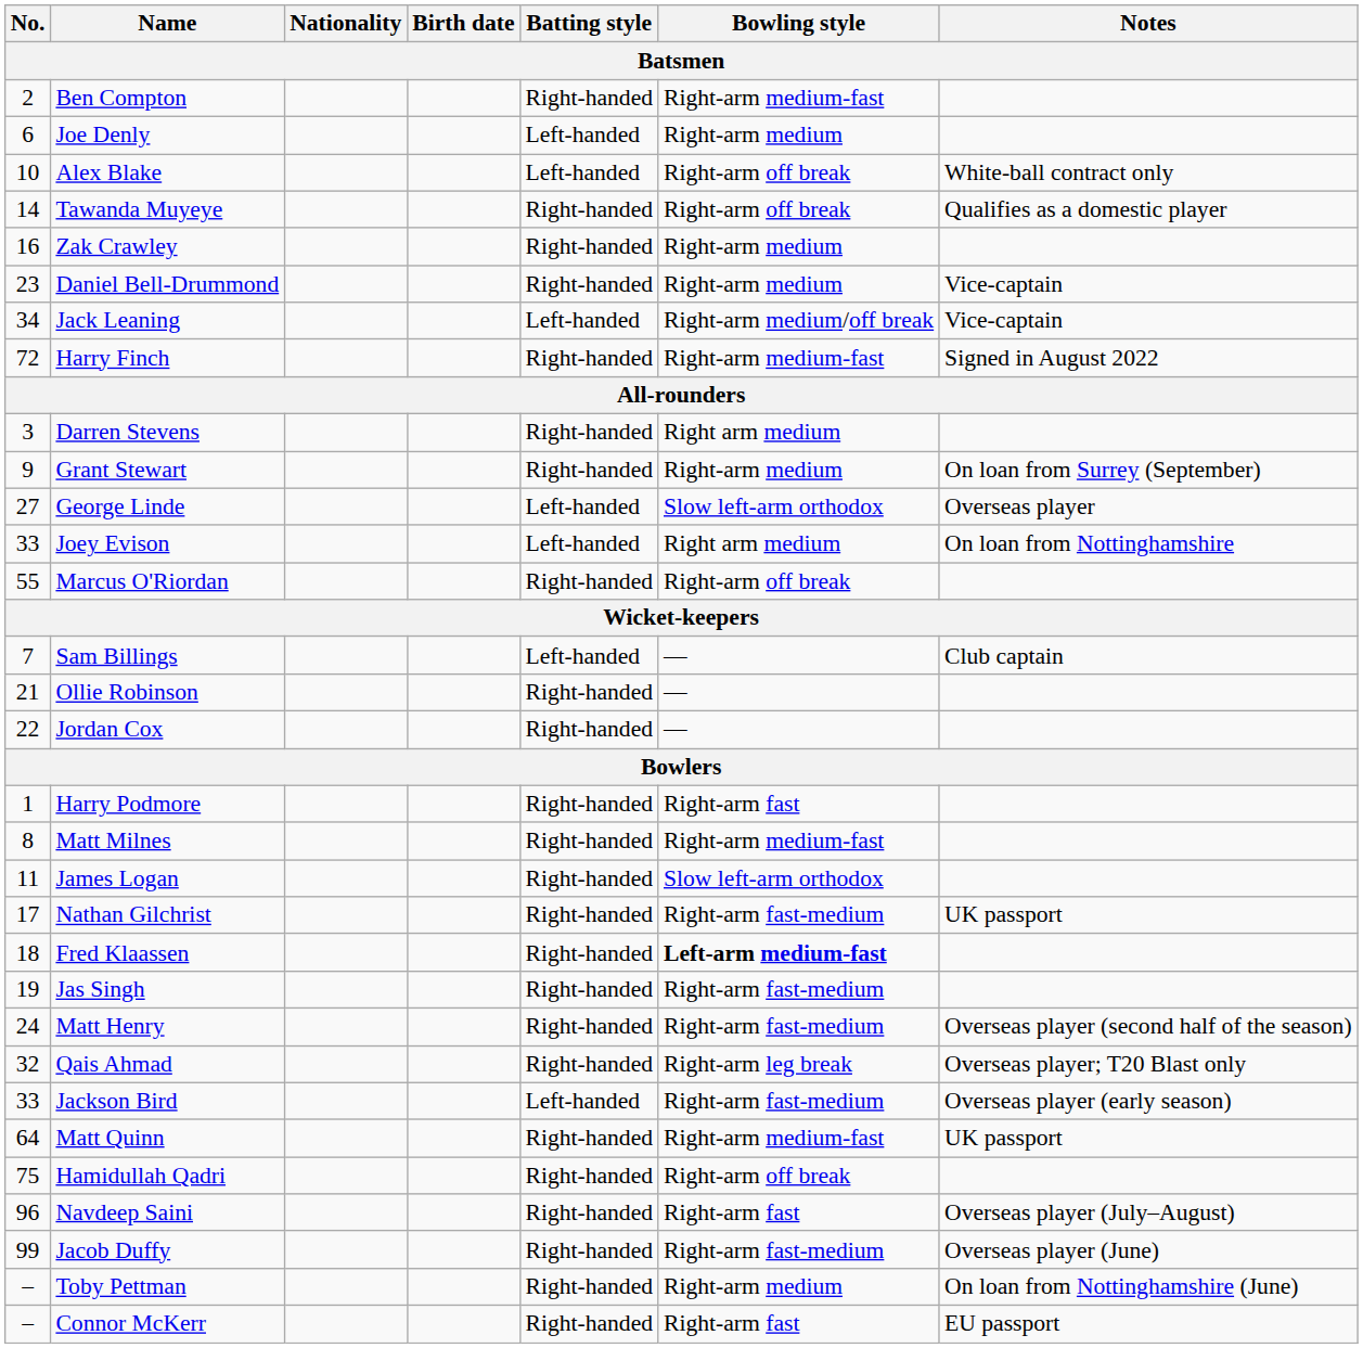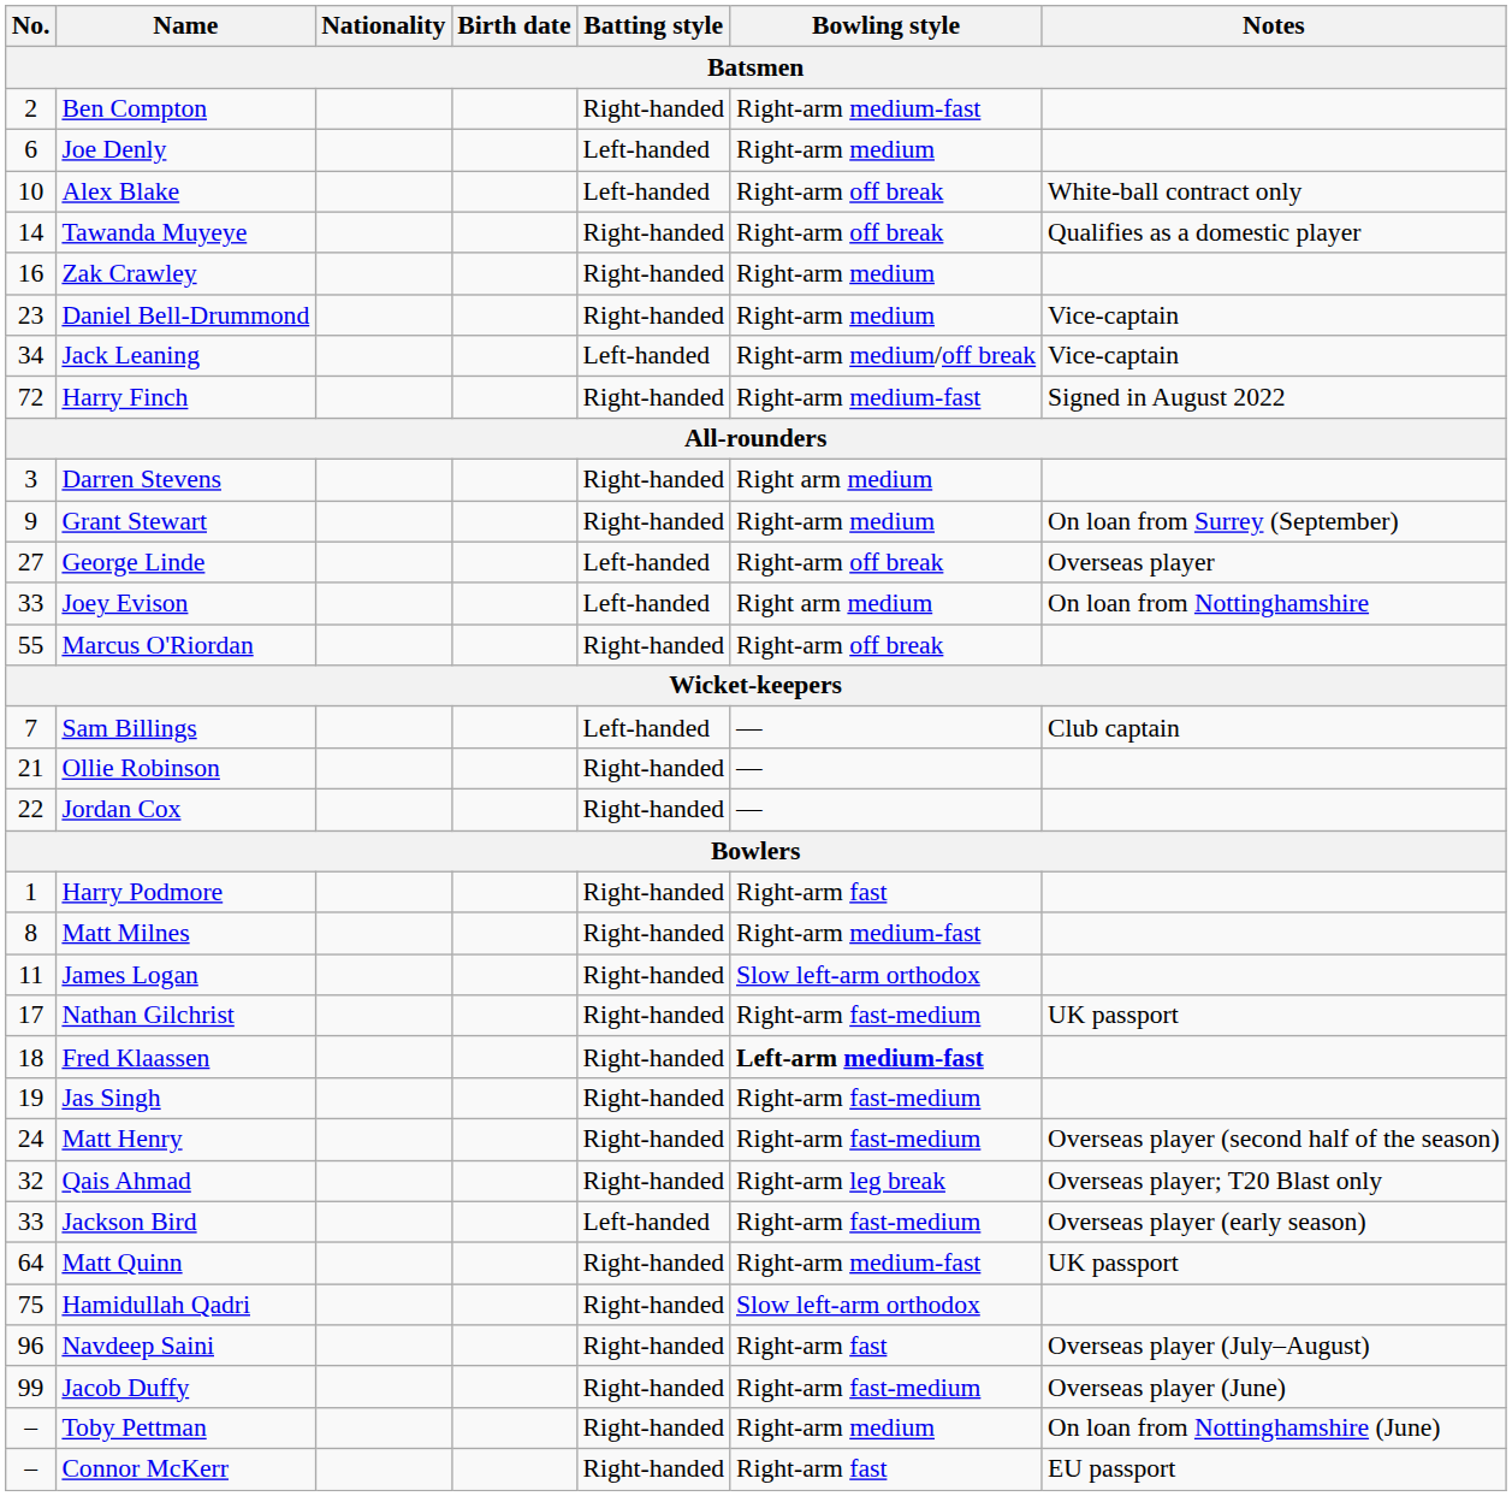George Linde | Bowling style: Slow left-arm orthodox -> Right-arm off break
Hamidullah Qadri | Bowling style: Right-arm off break -> Slow left-arm orthodox
